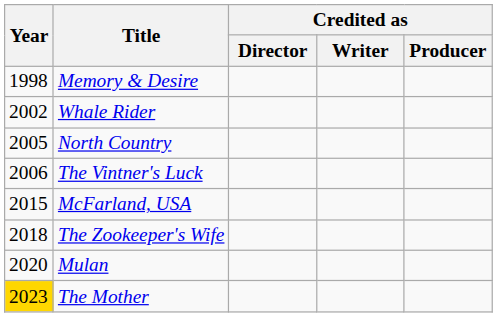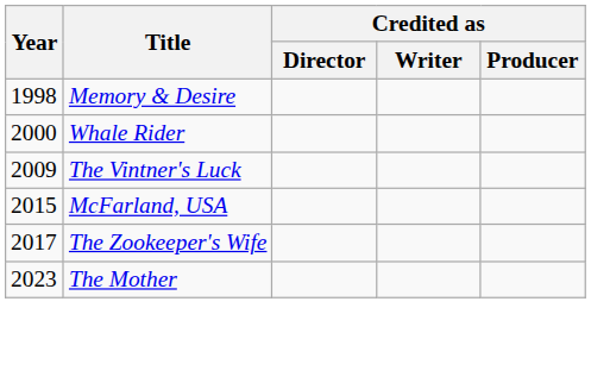Whale Rider | Year: 2002 -> 2000
- row: 2005 | North Country
The Vintner's Luck | Year: 2006 -> 2009
The Zookeeper's Wife | Year: 2018 -> 2017
- row: 2020 | Mulan
The Mother | Year: gold background -> no background
